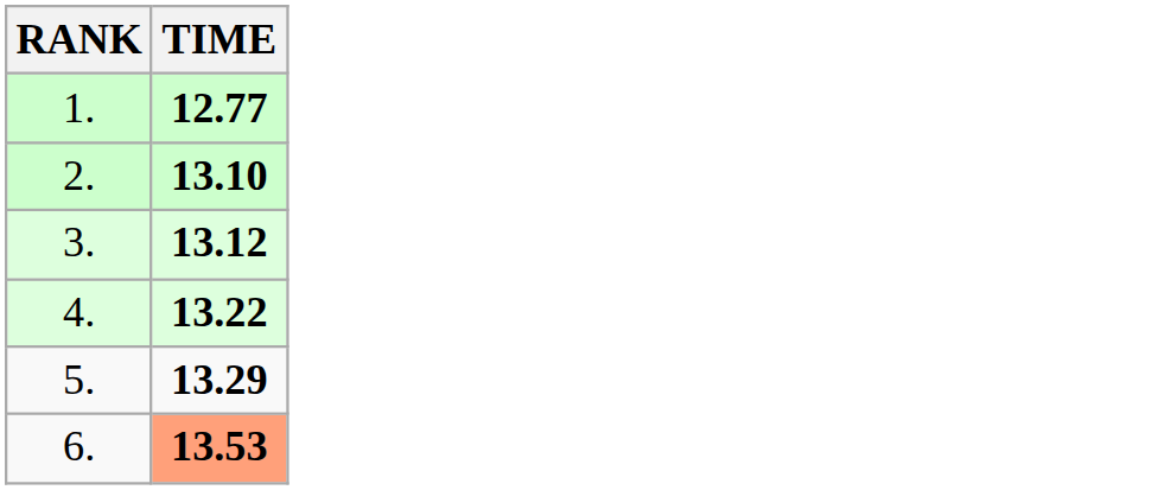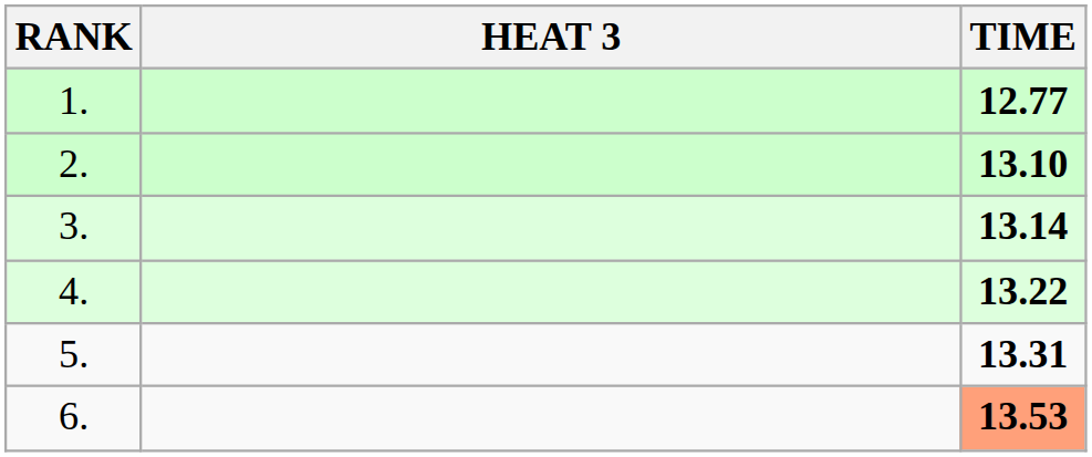+ column: HEAT 3
3. | TIME: 13.12 -> 13.14
5. | TIME: 13.29 -> 13.31
